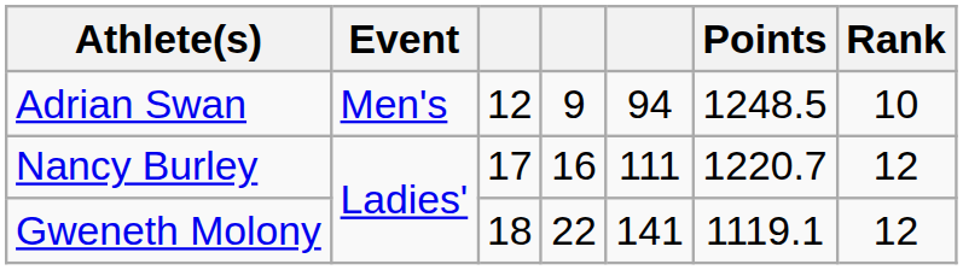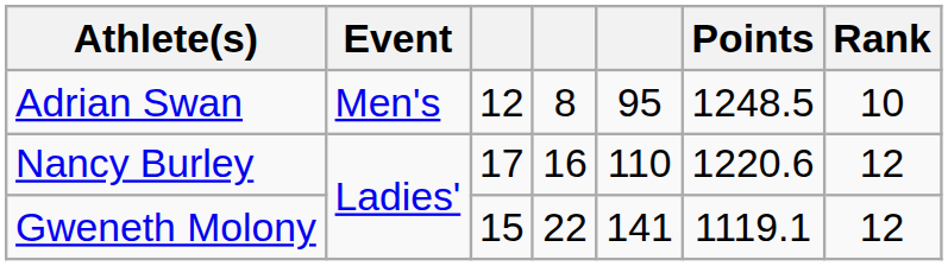Adrian Swan | column 4: 9 -> 8
Adrian Swan | column 5: 94 -> 95
Nancy Burley | column 5: 111 -> 110
Nancy Burley | Points: 1220.7 -> 1220.6
Gweneth Molony | column 3: 18 -> 15
